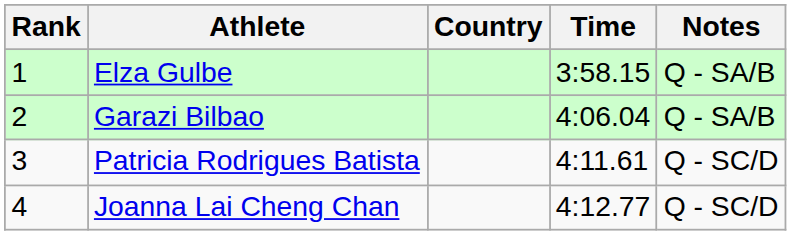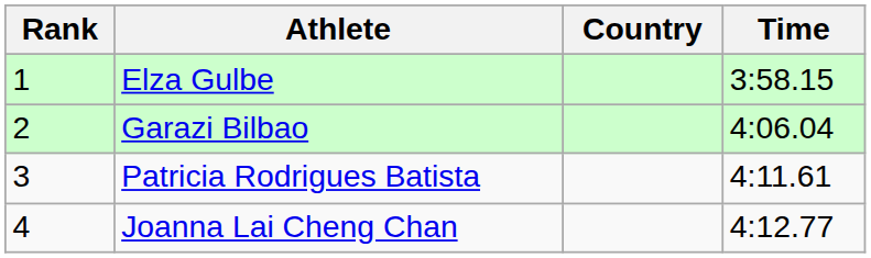- column: Notes | Q - SA/B | Q - SA/B | Q - SC/D | Q - SC/D
